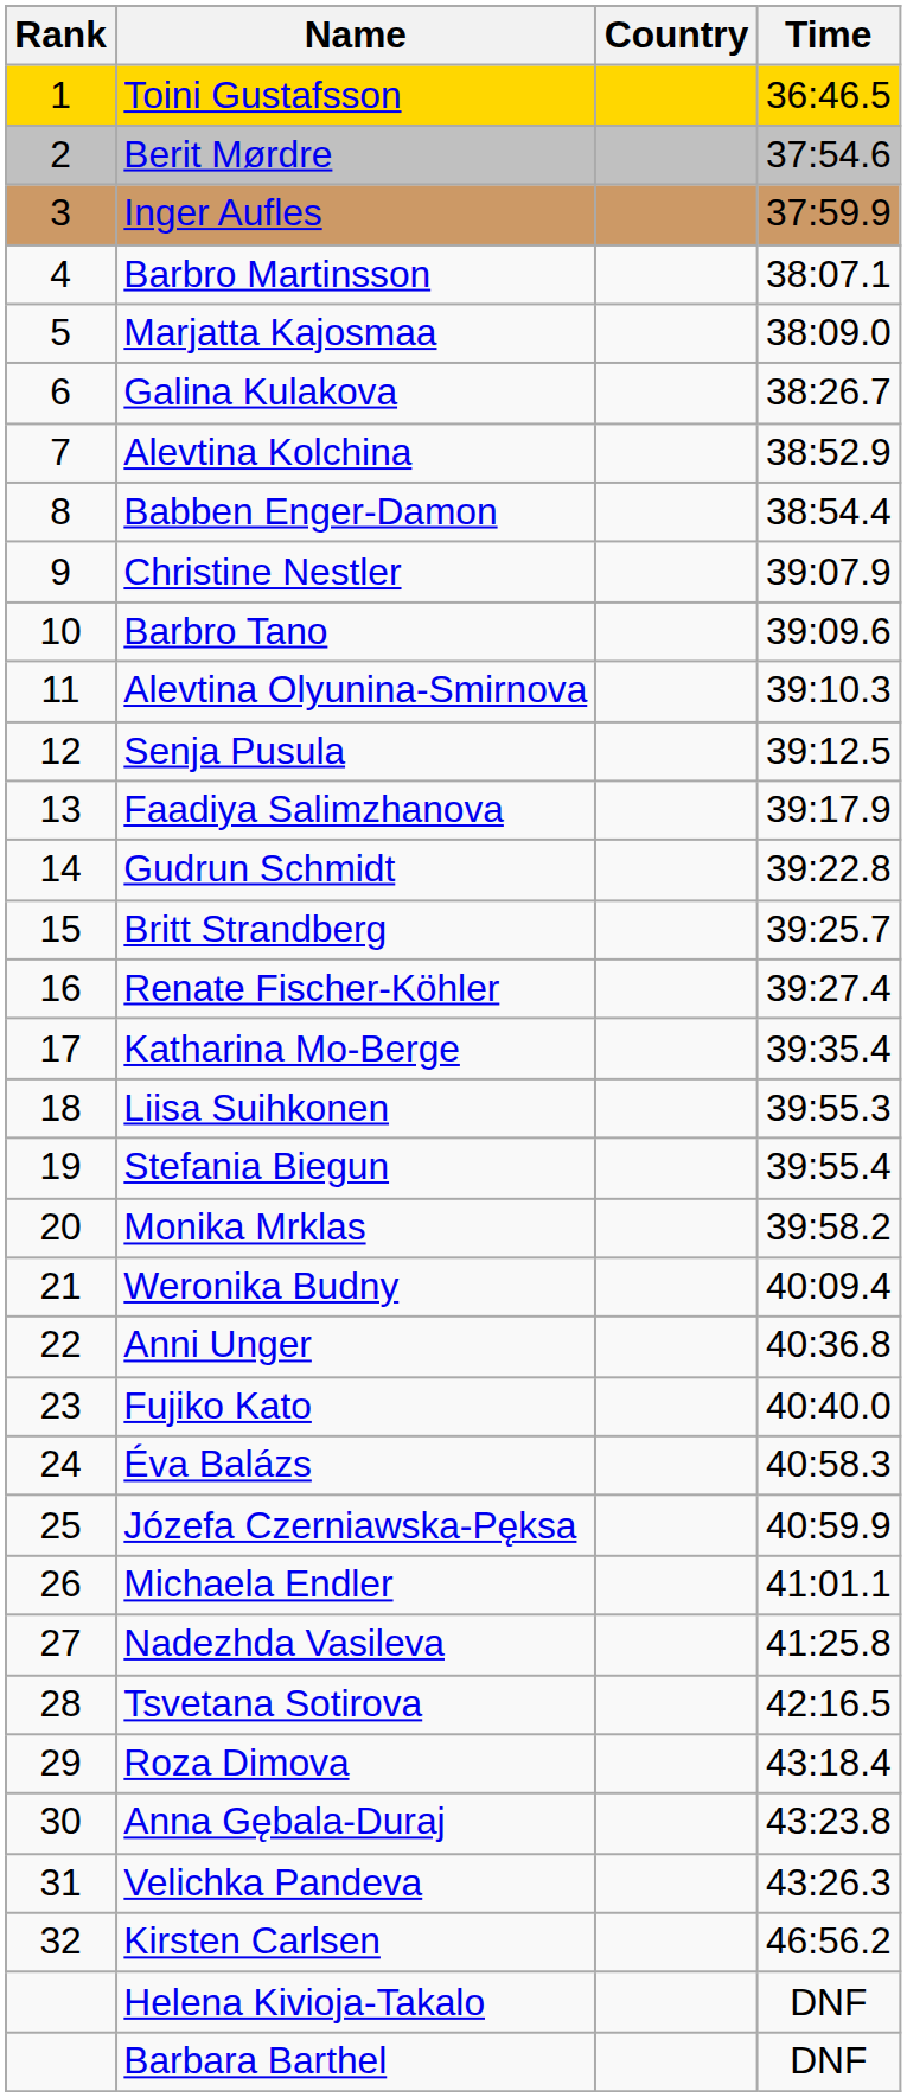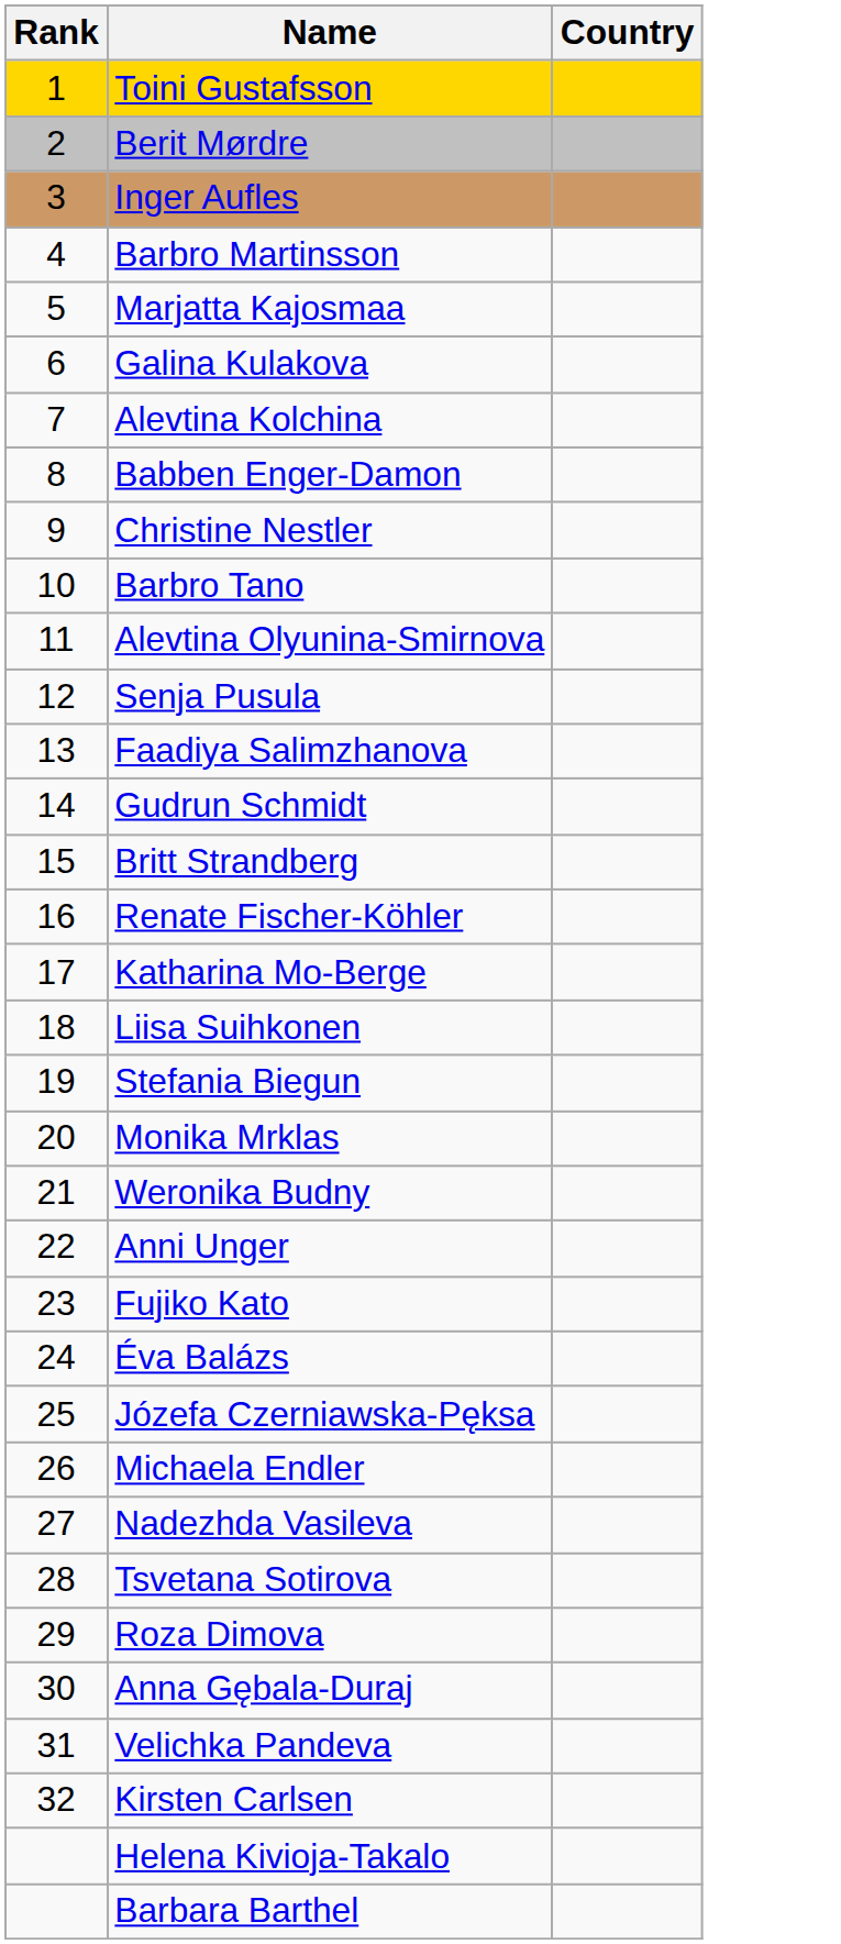- column: Time | 36:46.5 | 37:54.6 | 37:59.9 | 38:07.1 | 38:09.0 | 38:26.7 | 38:52.9 | 38:54.4 | 39:07.9 | 39:09.6 | 39:10.3 | 39:12.5 | 39:17.9 | 39:22.8 | 39:25.7 | 39:27.4 | 39:35.4 | 39:55.3 | 39:55.4 | 39:58.2 | 40:09.4 | 40:36.8 | 40:40.0 | 40:58.3 | 40:59.9 | 41:01.1 | 41:25.8 | 42:16.5 | 43:18.4 | 43:23.8 | 43:26.3 | 46:56.2 | DNF | DNF
